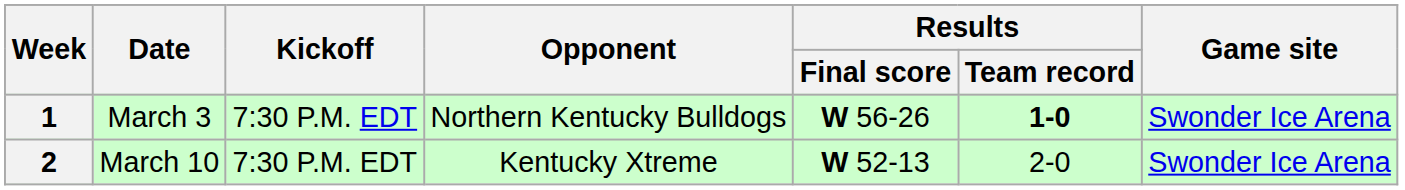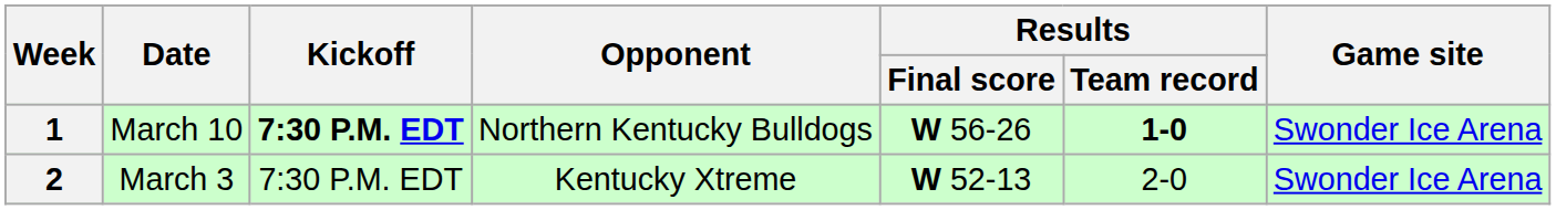1 | Date: March 3 -> March 10
1 | Kickoff: normal -> bold
2 | Date: March 10 -> March 3
